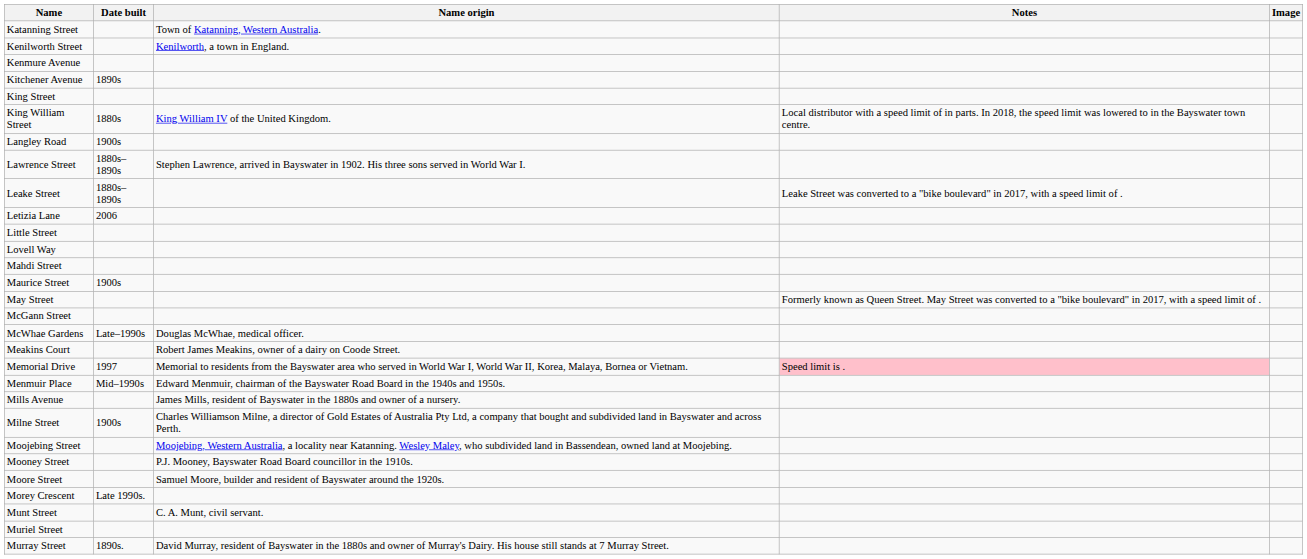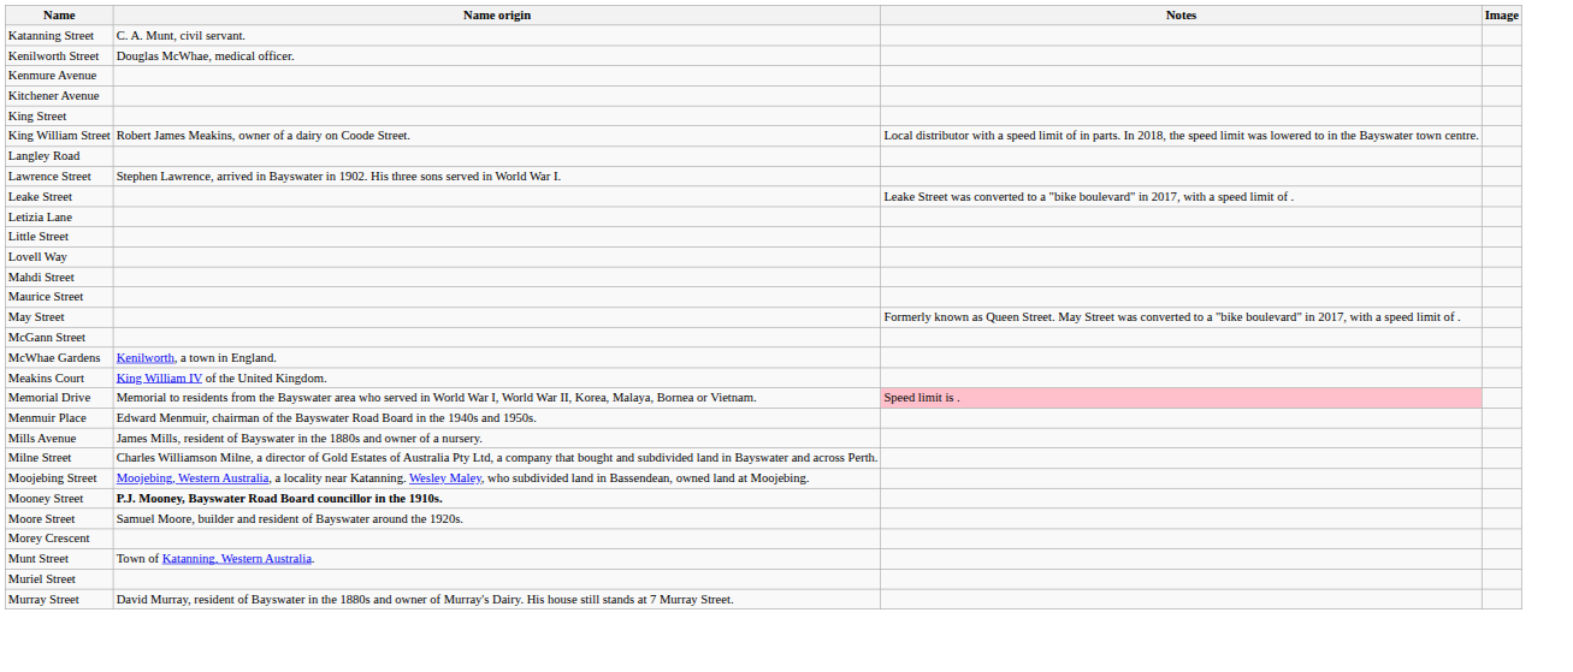- column: Date built | 1890s | 1880s | 1900s | 1880s–1890s | 1880s–1890s | 2006 | 1900s | Late–1990s | 1997 | Mid–1990s | 1900s | Late 1990s. | 1890s.
Katanning Street | Name origin: Town of Katanning, Western Australia. -> C. A. Munt, civil servant.
Kenilworth Street | Name origin: Kenilworth, a town in England. -> Douglas McWhae, medical officer.
King William Street | Name origin: King William IV of the United Kingdom. -> Robert James Meakins, owner of a dairy on Coode Street.
McWhae Gardens | Name origin: Douglas McWhae, medical officer. -> Kenilworth, a town in England.
Meakins Court | Name origin: Robert James Meakins, owner of a dairy on Coode Street. -> King William IV of the United Kingdom.
Mooney Street | Name origin: normal -> bold
Munt Street | Name origin: C. A. Munt, civil servant. -> Town of Katanning, Western Australia.
